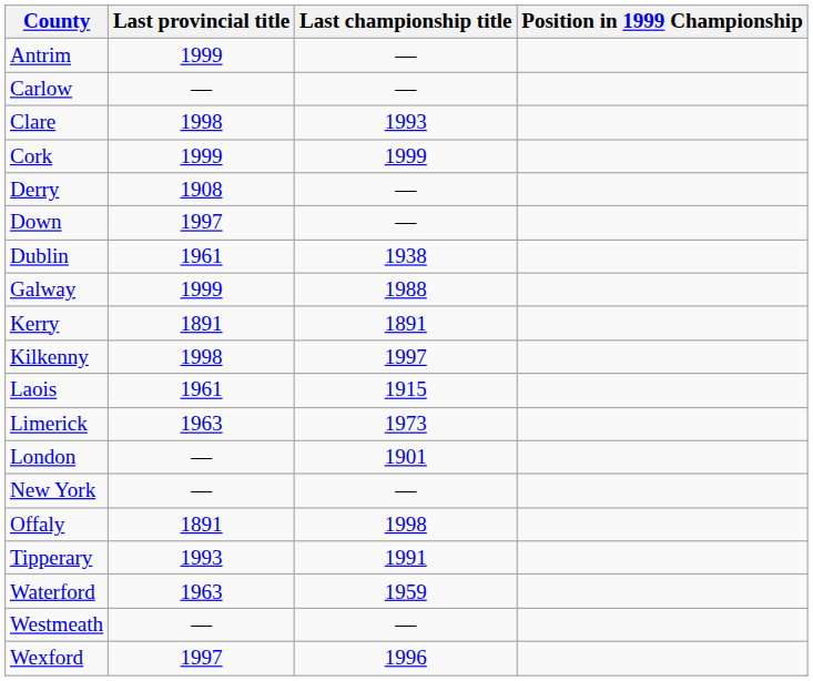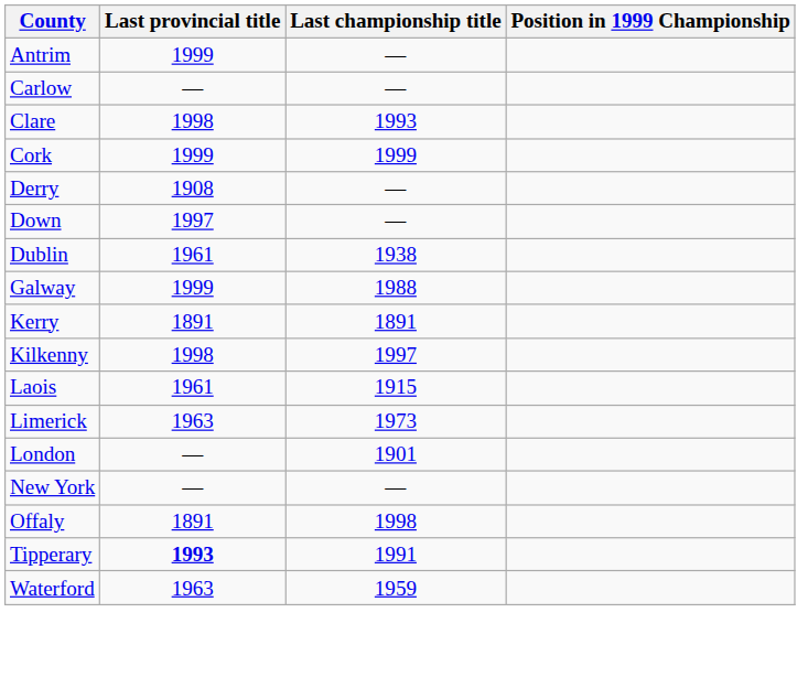Tipperary | Last provincial title: normal -> bold
- row: Westmeath | — | —
- row: Wexford | 1997 | 1996
